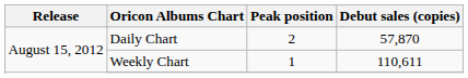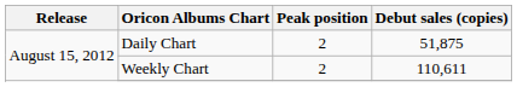Daily Chart | Debut sales (copies): 57,870 -> 51,875
Weekly Chart | Peak position: 1 -> 2
